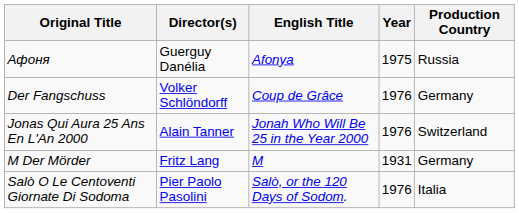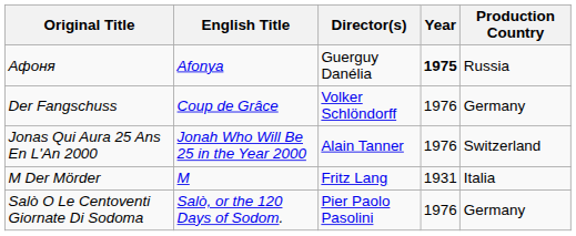columns swapped: English Title <-> Director(s)
Афоня | Year: normal -> bold
M Der Mörder | Production Country: Germany -> Italia
Salò O Le Centoventi Giornate Di Sodoma | Production Country: Italia -> Germany
